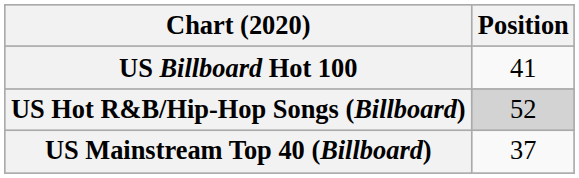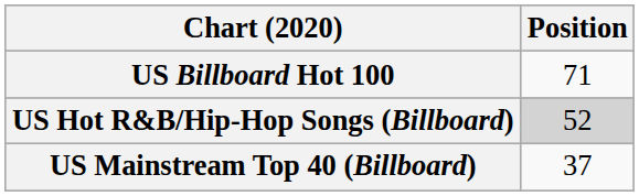US Billboard Hot 100 | Position: 41 -> 71
